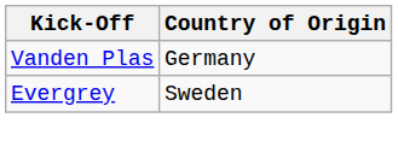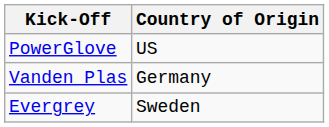+ row: PowerGlove | US
